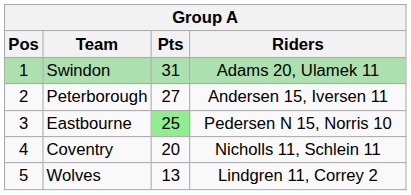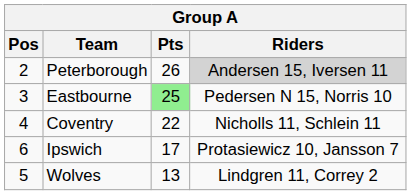- row: 1 | Swindon | 31 | Adams 20, Ulamek 11
Peterborough | Pts: 27 -> 26
Peterborough | Riders: no background -> lightgrey background
Coventry | Pts: 20 -> 22
+ row: 6 | Ipswich | 17 | Protasiewicz 10, Jansson 7
